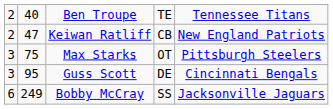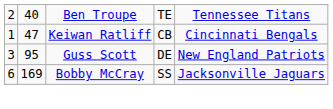Keiwan Ratliff | column 1: 2 -> 1
Keiwan Ratliff | column 5: New England Patriots -> Cincinnati Bengals
- row: 3 | 75 | Max Starks | OT | Pittsburgh Steelers
Guss Scott | column 5: Cincinnati Bengals -> New England Patriots
Bobby McCray | column 2: 249 -> 169
